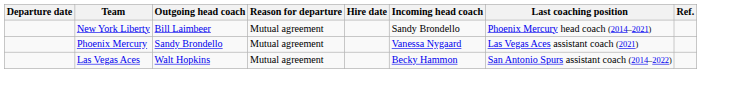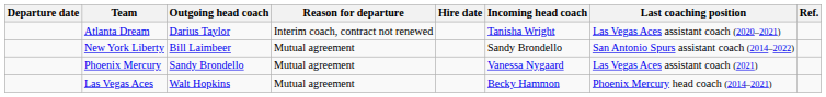+ row: Atlanta Dream | Darius Taylor | Interim coach, contract not renewed | Tanisha Wright | Las Vegas Aces assistant coach (2020–2021)
New York Liberty | Last coaching position: Phoenix Mercury head coach (2014–2021) -> San Antonio Spurs assistant coach (2014–2022)
Las Vegas Aces | Last coaching position: San Antonio Spurs assistant coach (2014–2022) -> Phoenix Mercury head coach (2014–2021)
